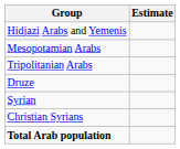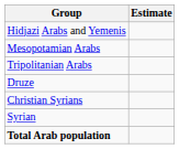rows swapped: Syrian <-> Christian Syrians
